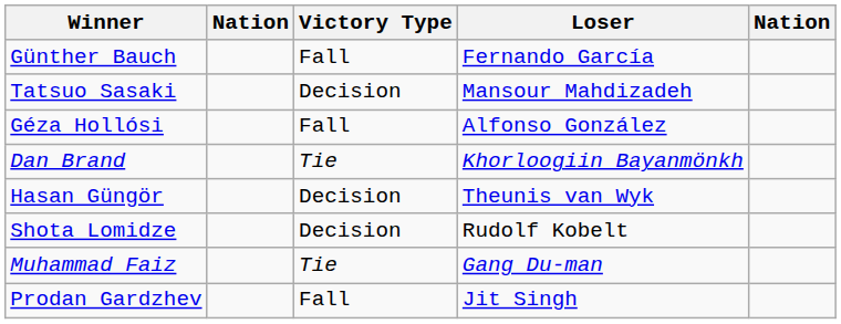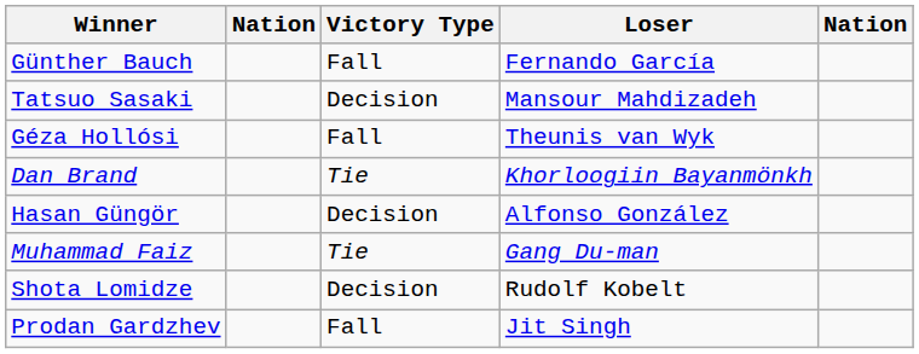Géza Hollósi | Loser: Alfonso González -> Theunis van Wyk
Hasan Güngör | Loser: Theunis van Wyk -> Alfonso González
rows swapped: Muhammad Faiz <-> Shota Lomidze
